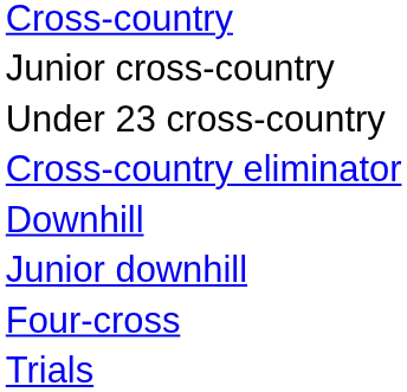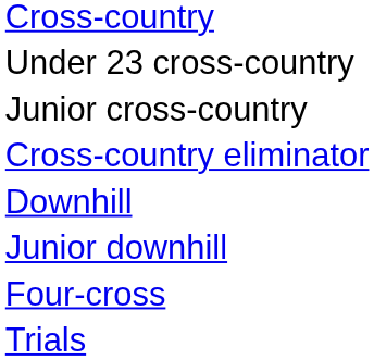rows swapped: Under 23 cross-country <-> Junior cross-country
